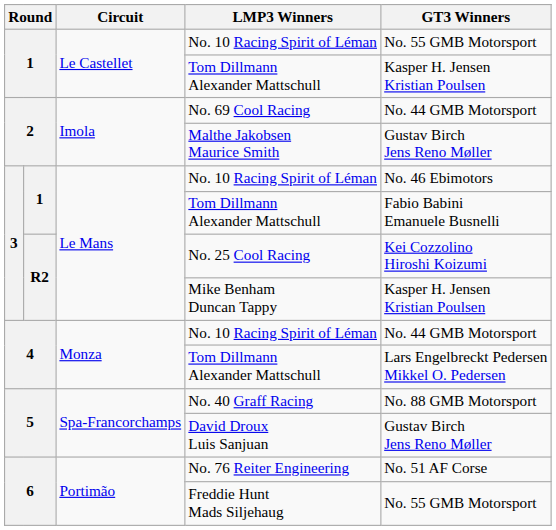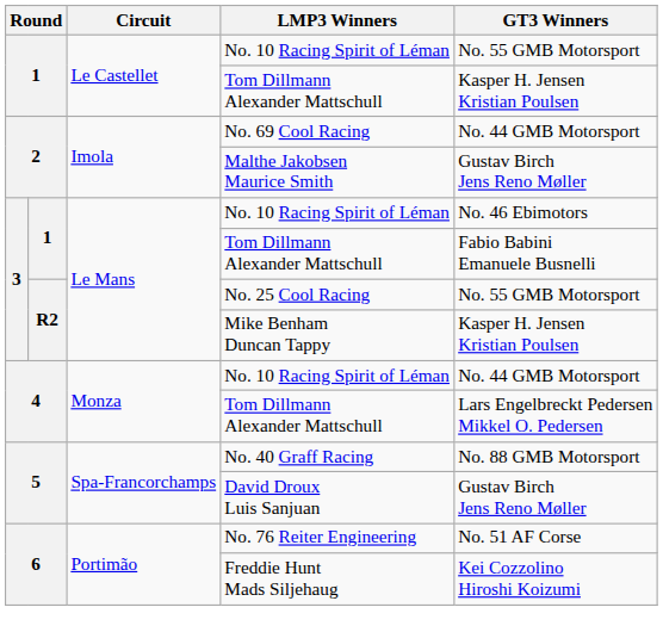No. 25 Cool Racing | GT3 Winners: Kei Cozzolino Hiroshi Koizumi -> No. 55 GMB Motorsport
Freddie Hunt Mads Siljehaug | GT3 Winners: No. 55 GMB Motorsport -> Kei Cozzolino Hiroshi Koizumi
